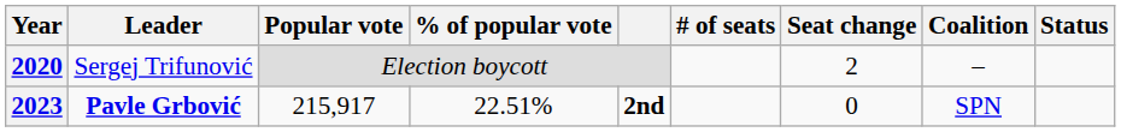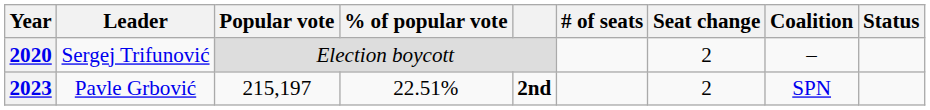2023 | Leader: bold -> normal
2023 | Popular vote: 215,917 -> 215,197
2023 | Seat change: 0 -> 2
